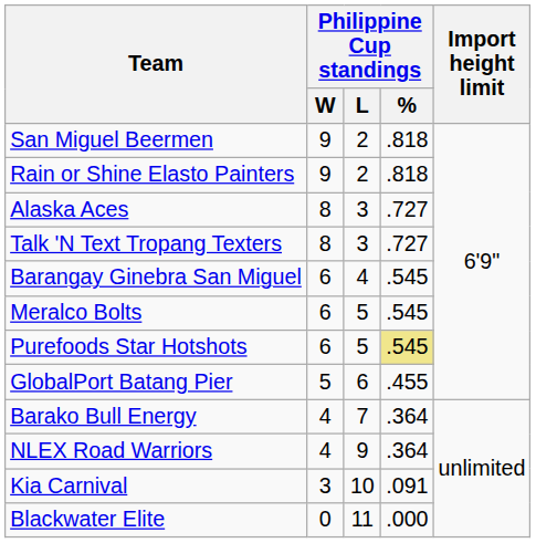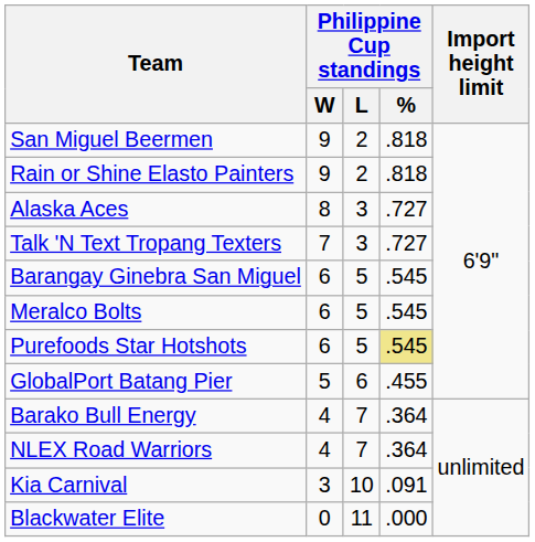Talk 'N Text Tropang Texters | Philippine Cup standings / W: 8 -> 7
Barangay Ginebra San Miguel | Philippine Cup standings / L: 4 -> 5
NLEX Road Warriors | Philippine Cup standings / L: 9 -> 7
